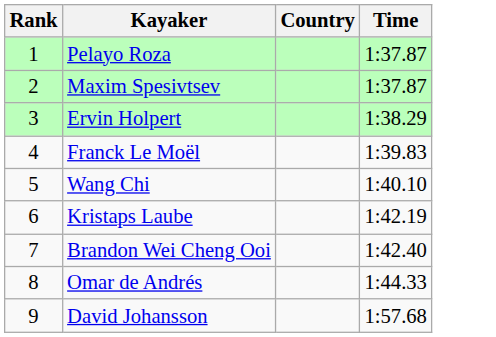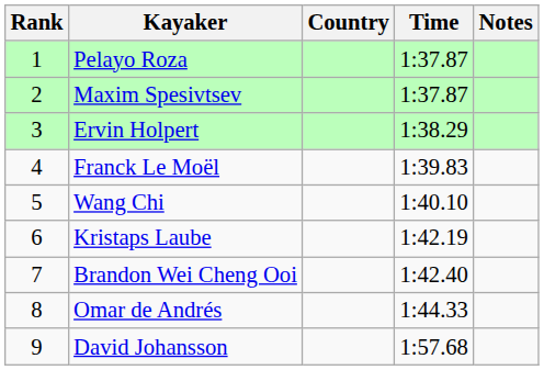+ column: Notes
